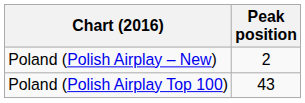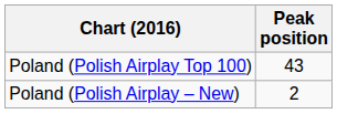rows swapped: Poland (Polish Airplay Top 100) <-> Poland (Polish Airplay – New)
